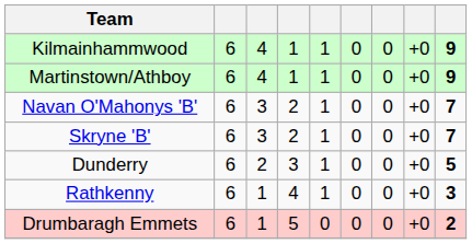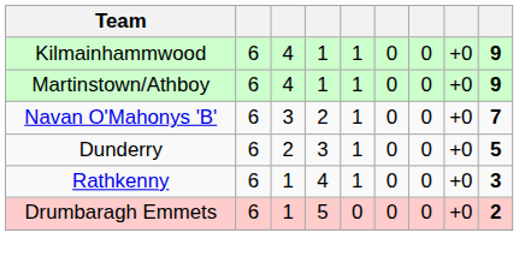- row: Skryne 'B' | 6 | 3 | 2 | 1 | 0 | 0 | +0 | 7
